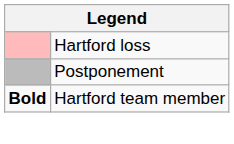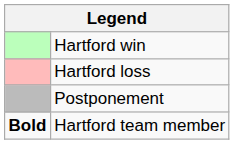+ row: Hartford win
